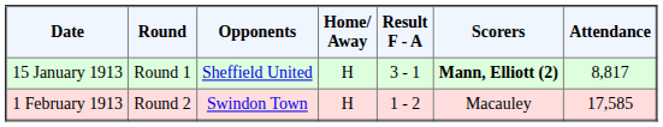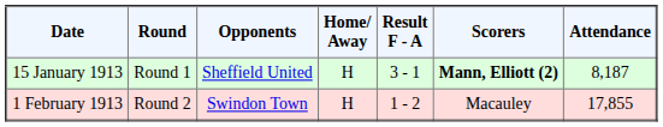15 January 1913 | Attendance: 8,817 -> 8,187
1 February 1913 | Attendance: 17,585 -> 17,855
